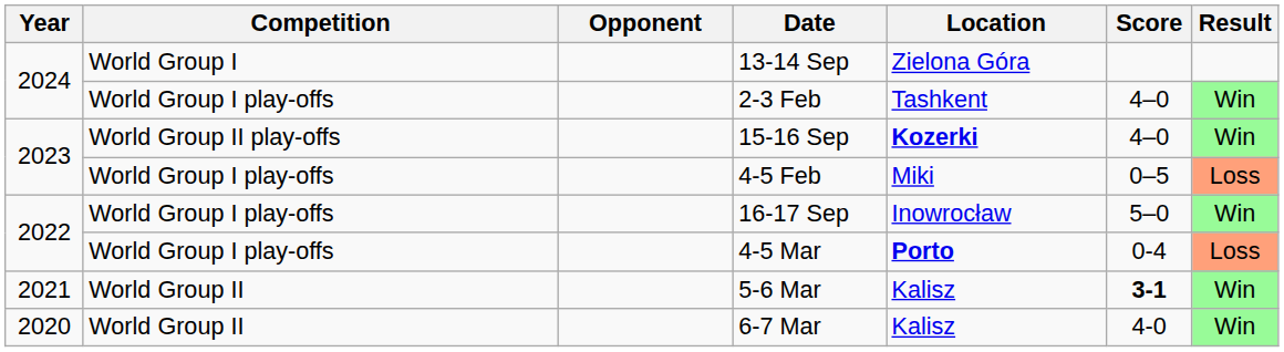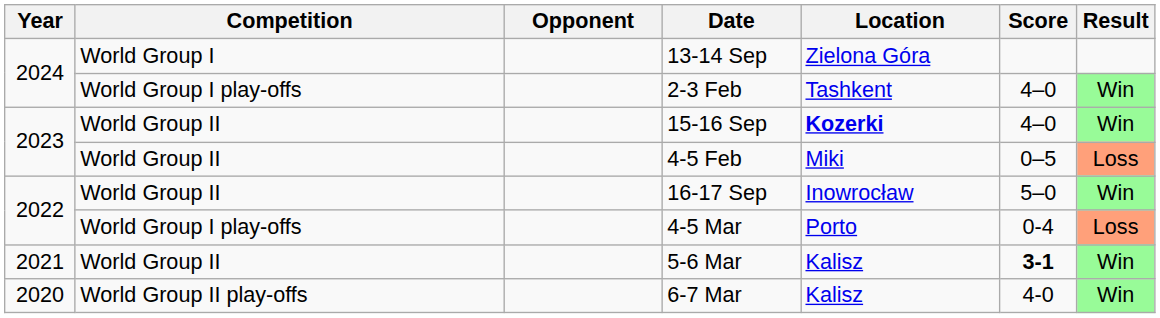15-16 Sep | Competition: World Group II play-offs -> World Group II
4-5 Feb | Competition: World Group I play-offs -> World Group II
16-17 Sep | Competition: World Group I play-offs -> World Group II
4-5 Mar | Location: bold -> normal
6-7 Mar | Competition: World Group II -> World Group II play-offs
